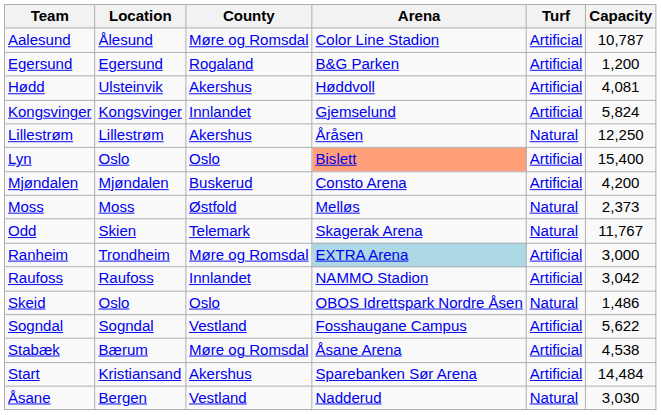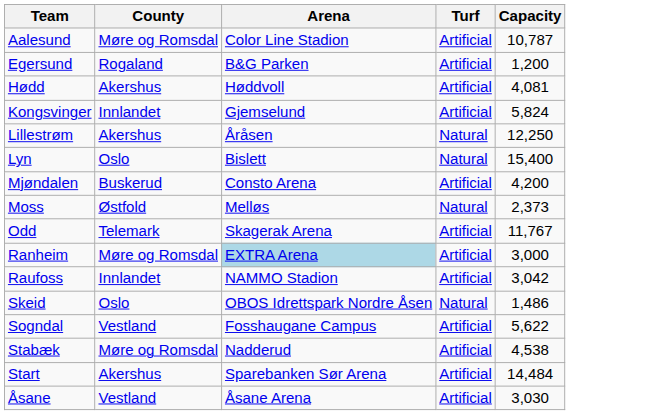- column: Location | Ålesund | Egersund | Ulsteinvik | Kongsvinger | Lillestrøm | Oslo | Mjøndalen | Moss | Skien | Trondheim | Raufoss | Oslo | Sogndal | Bærum | Kristiansand | Bergen
Lyn | Arena: lightsalmon background -> no background
Lyn | Turf: Artificial -> Natural
Odd | Turf: Natural -> Artificial
Stabæk | Arena: Åsane Arena -> Nadderud
Åsane | Arena: Nadderud -> Åsane Arena
Åsane | Turf: Natural -> Artificial
